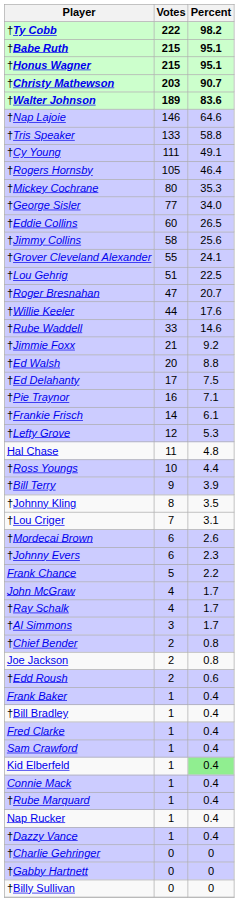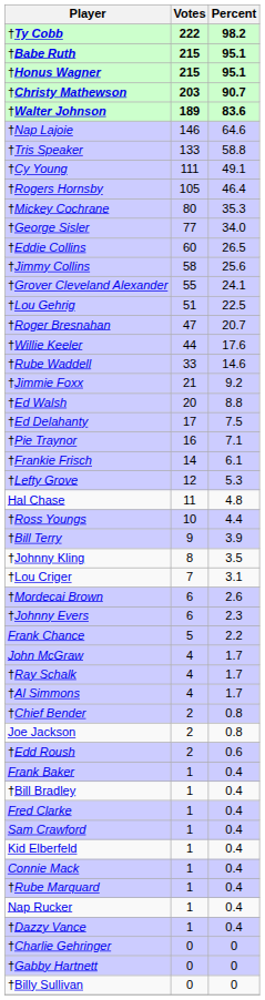†Al Simmons | Votes: 3 -> 4
Kid Elberfeld | Percent: lightgreen background -> no background
